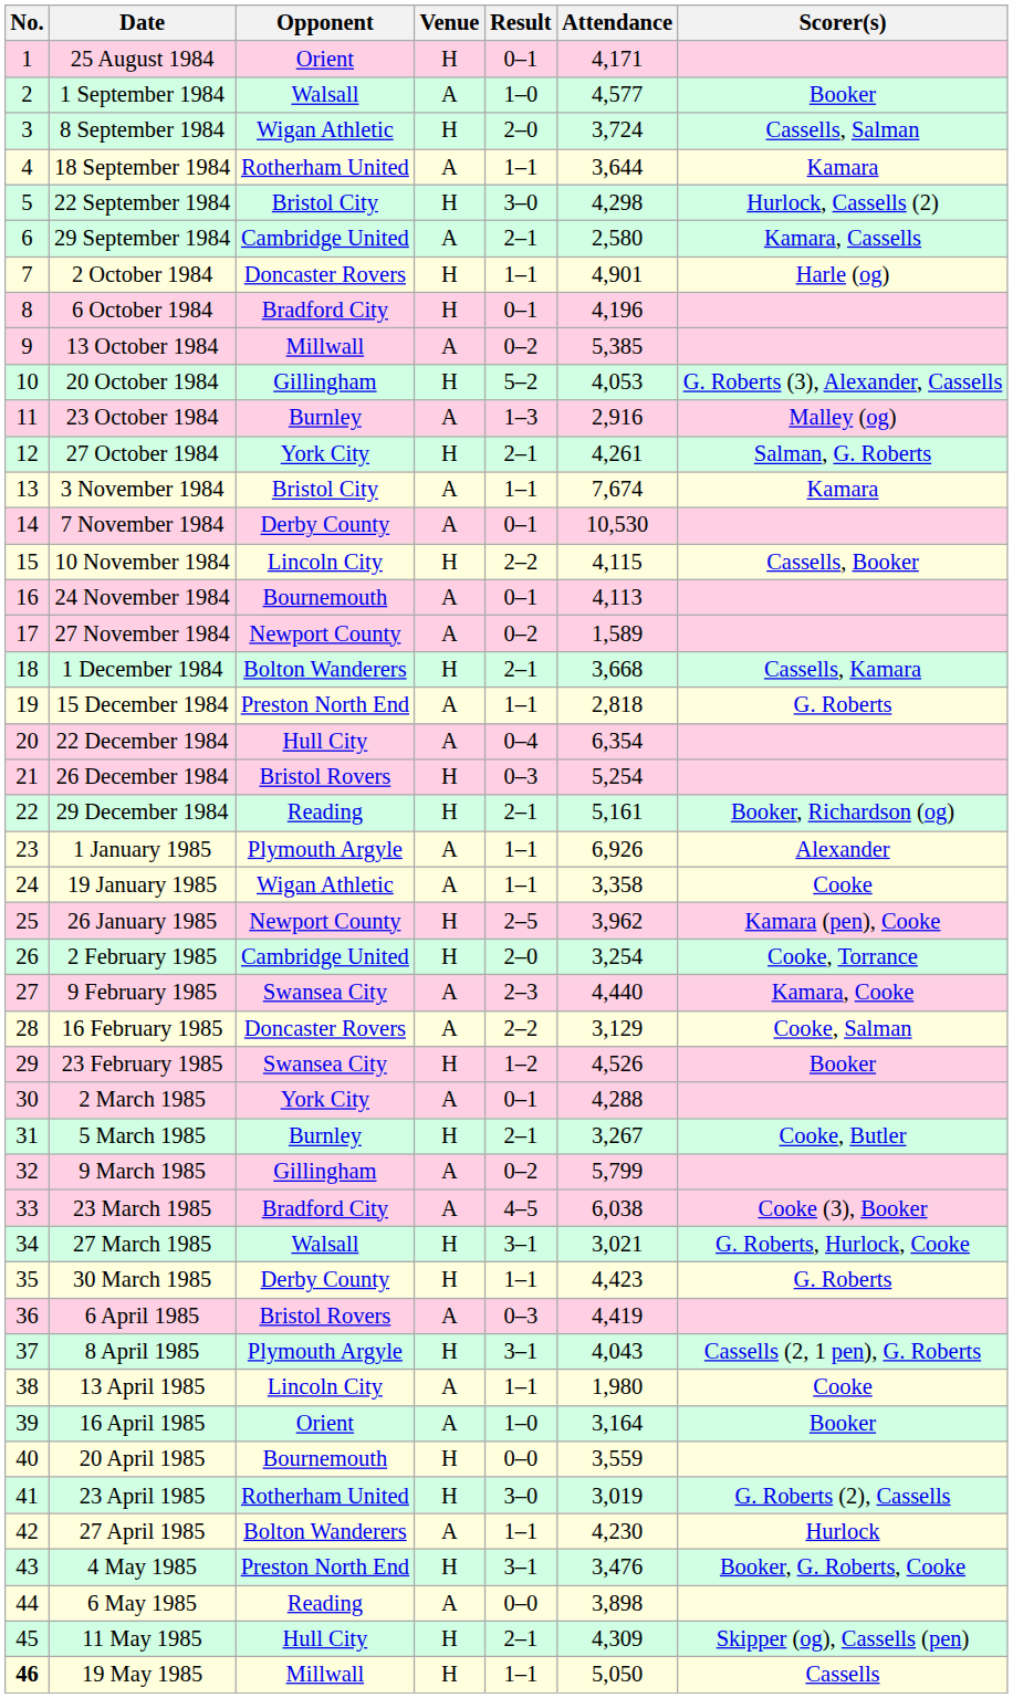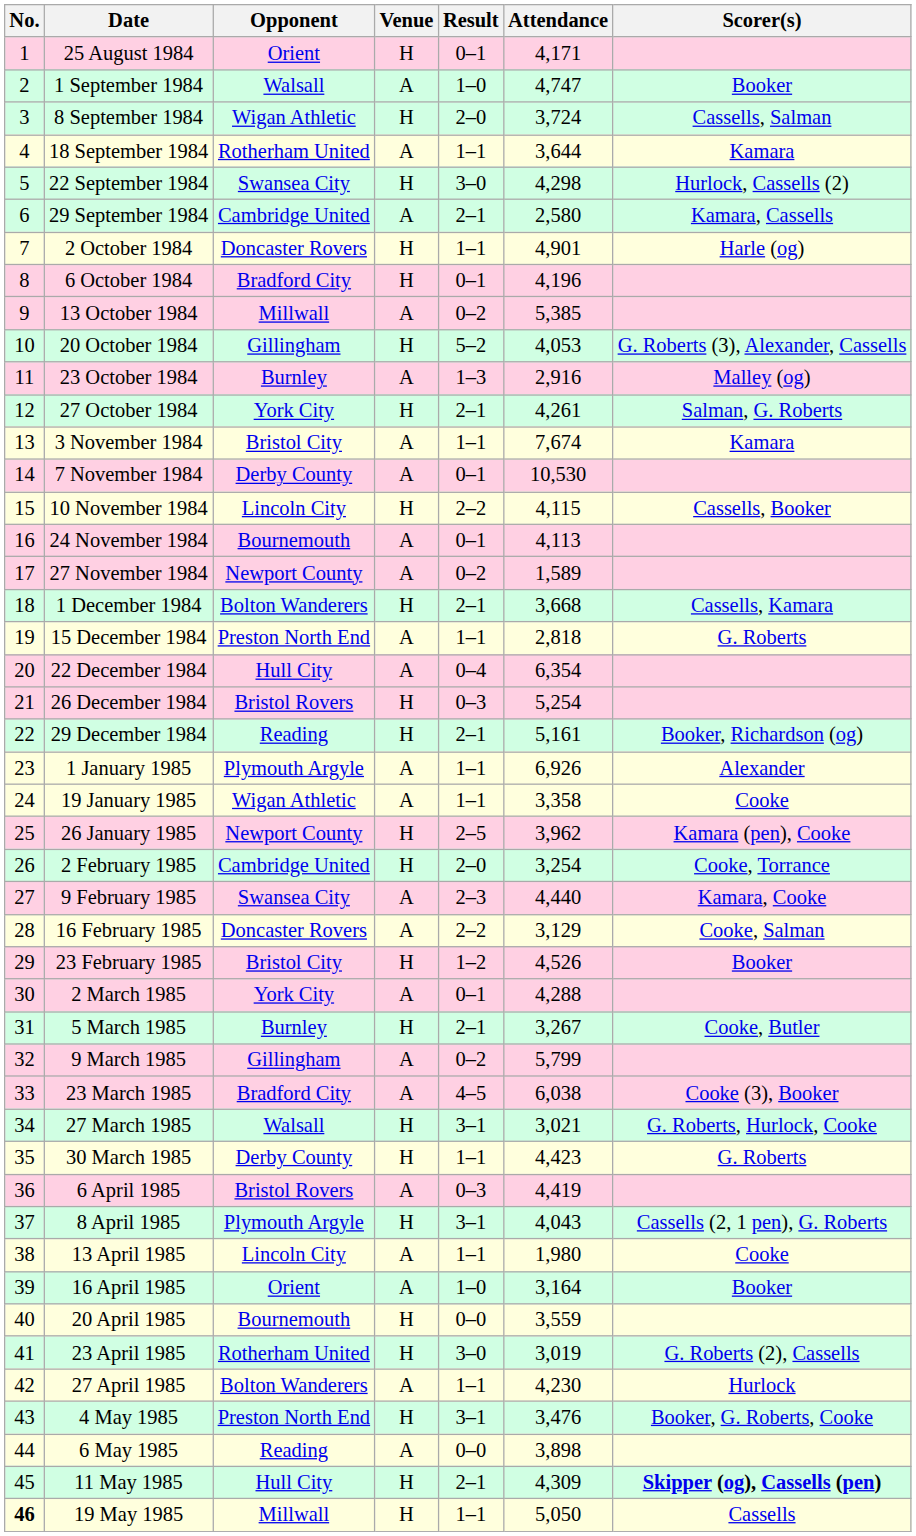1 September 1984 | Attendance: 4,577 -> 4,747
22 September 1984 | Opponent: Bristol City -> Swansea City
23 February 1985 | Opponent: Swansea City -> Bristol City
11 May 1985 | Scorer(s): normal -> bold
